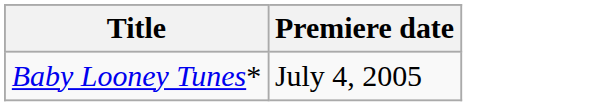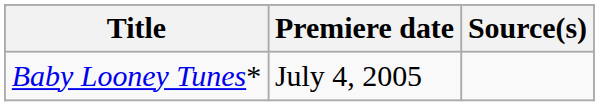+ column: Source(s)
